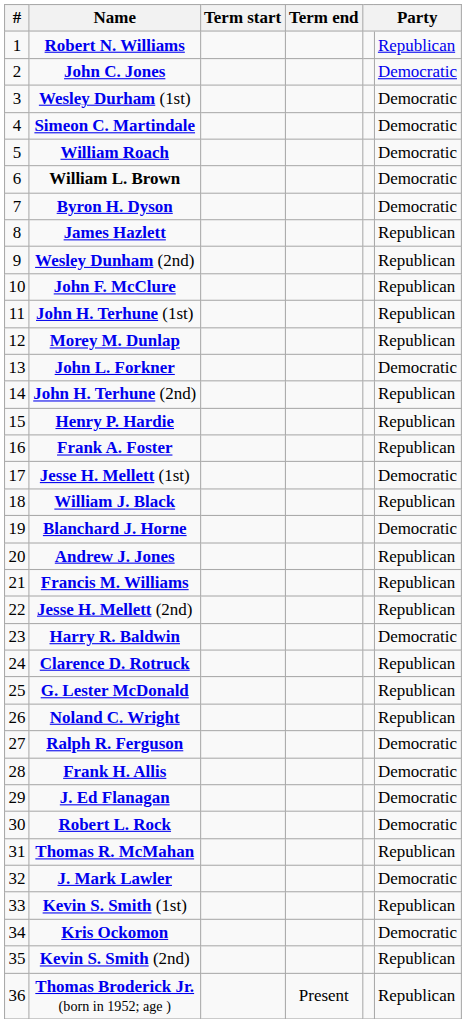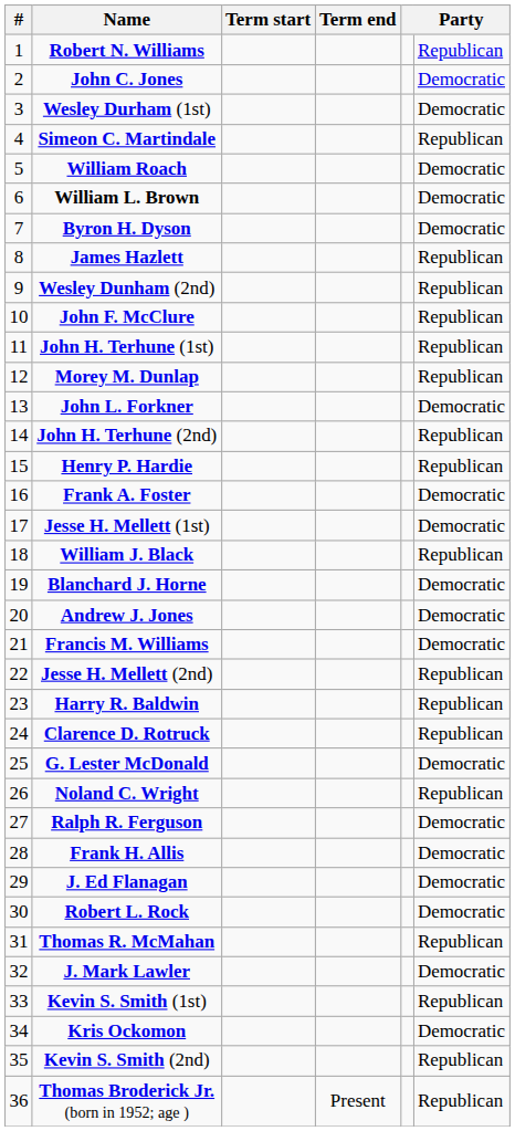Simeon C. Martindale | Party: Democratic -> Republican
Frank A. Foster | Party: Republican -> Democratic
Andrew J. Jones | Party: Republican -> Democratic
Francis M. Williams | Party: Republican -> Democratic
Harry R. Baldwin | Party: Democratic -> Republican
G. Lester McDonald | Party: Republican -> Democratic
